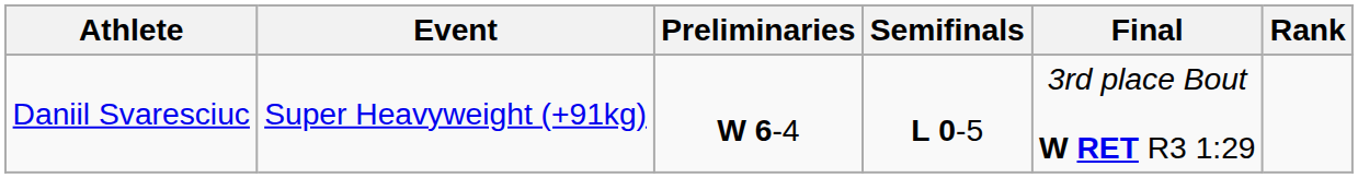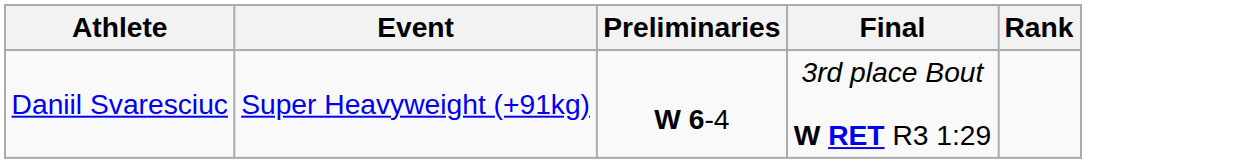- column: Semifinals | L 0-5
